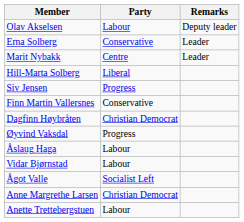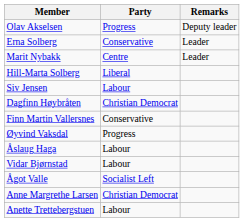Olav Akselsen | Party: Labour -> Progress
Siv Jensen | Party: Progress -> Labour
rows swapped: Finn Martin Vallersnes <-> Dagfinn Høybråten
